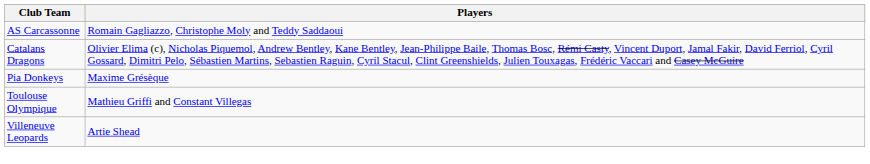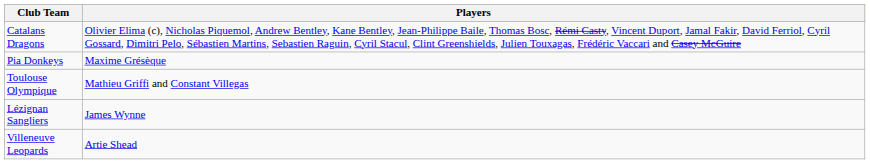- row: AS Carcassonne | Romain Gagliazzo, Christophe Moly and Teddy Saddaoui
+ row: Lézignan Sangliers | James Wynne
